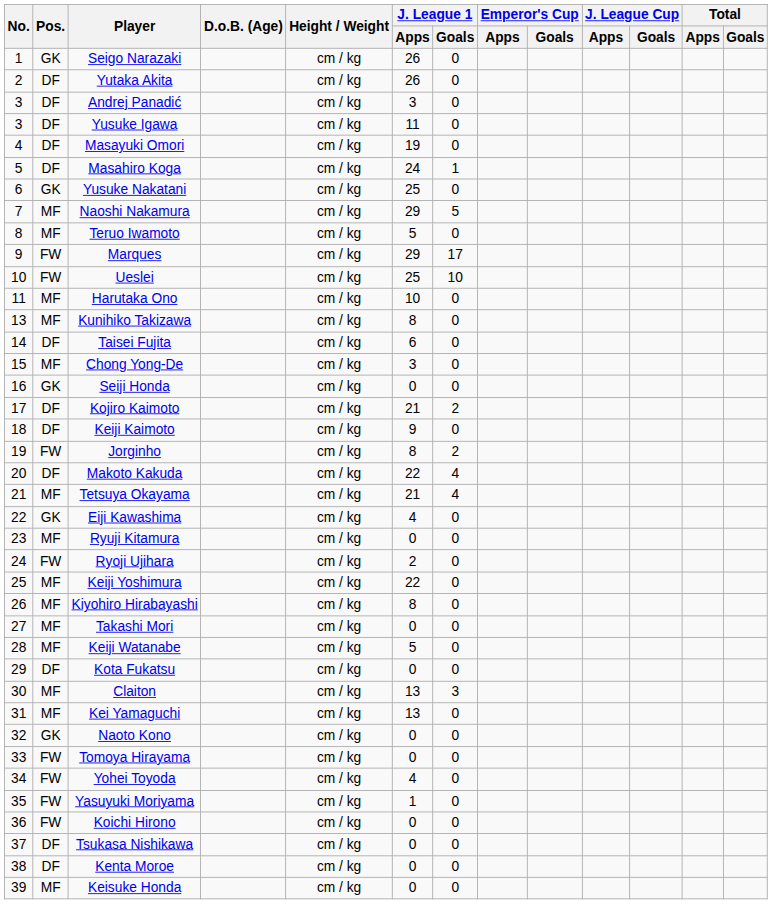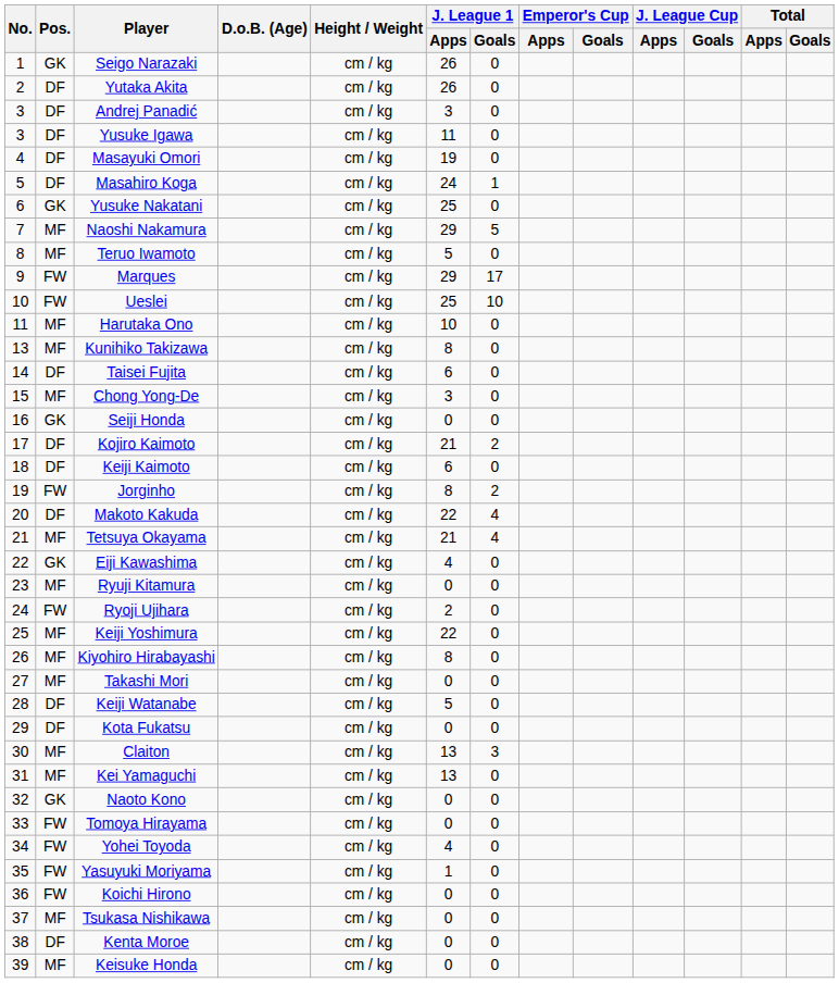Keiji Kaimoto | J. League 1 / Apps: 9 -> 6
Keiji Watanabe | Pos.: MF -> DF
Tsukasa Nishikawa | Pos.: DF -> MF
